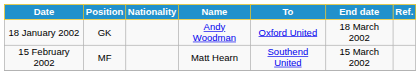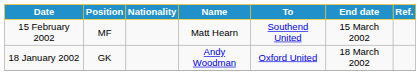rows swapped: 18 January 2002 <-> 15 February 2002
